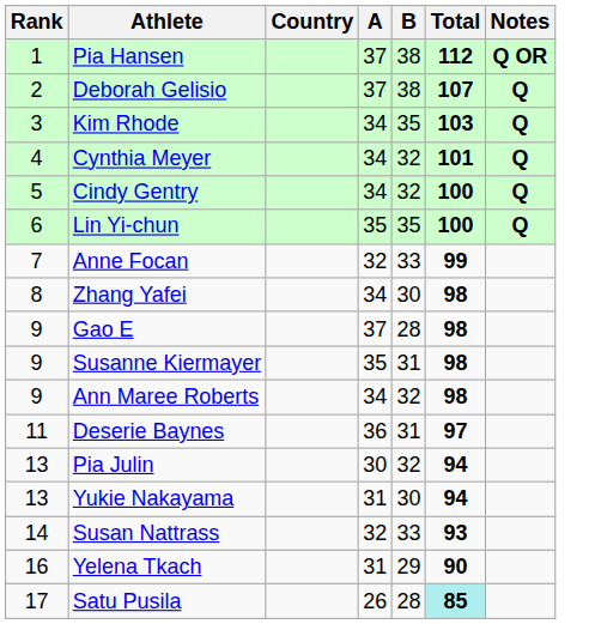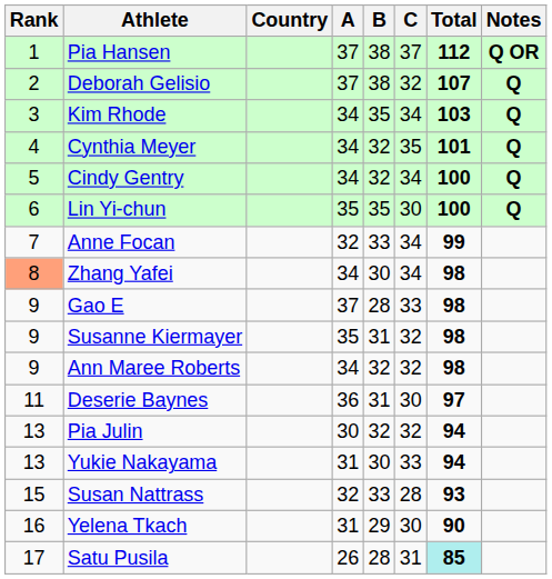+ column: C | 37 | 32 | 34 | 35 | 34 | 30 | 34 | 34 | 33 | 32 | 32 | 30 | 32 | 33 | 28 | 30 | 31
Zhang Yafei | Rank: no background -> lightsalmon background
Susan Nattrass | Rank: 14 -> 15
